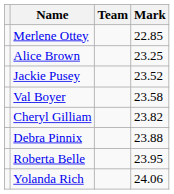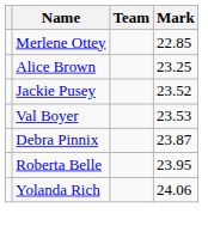Val Boyer | Mark: 23.58 -> 23.53
- row: Cheryl Gilliam | 23.82
Debra Pinnix | Mark: 23.88 -> 23.87
